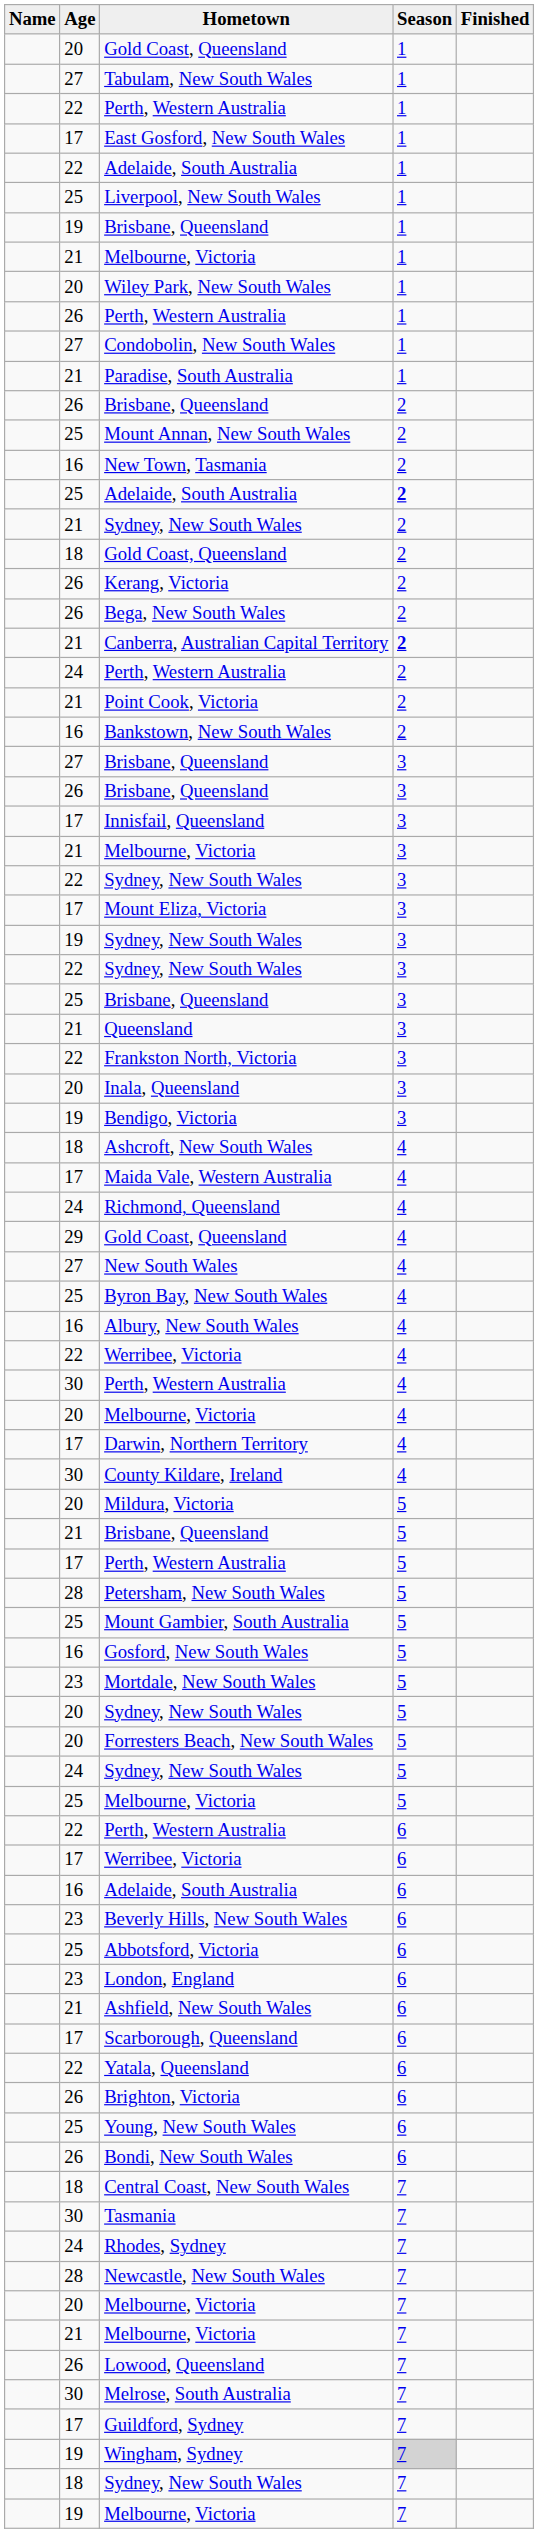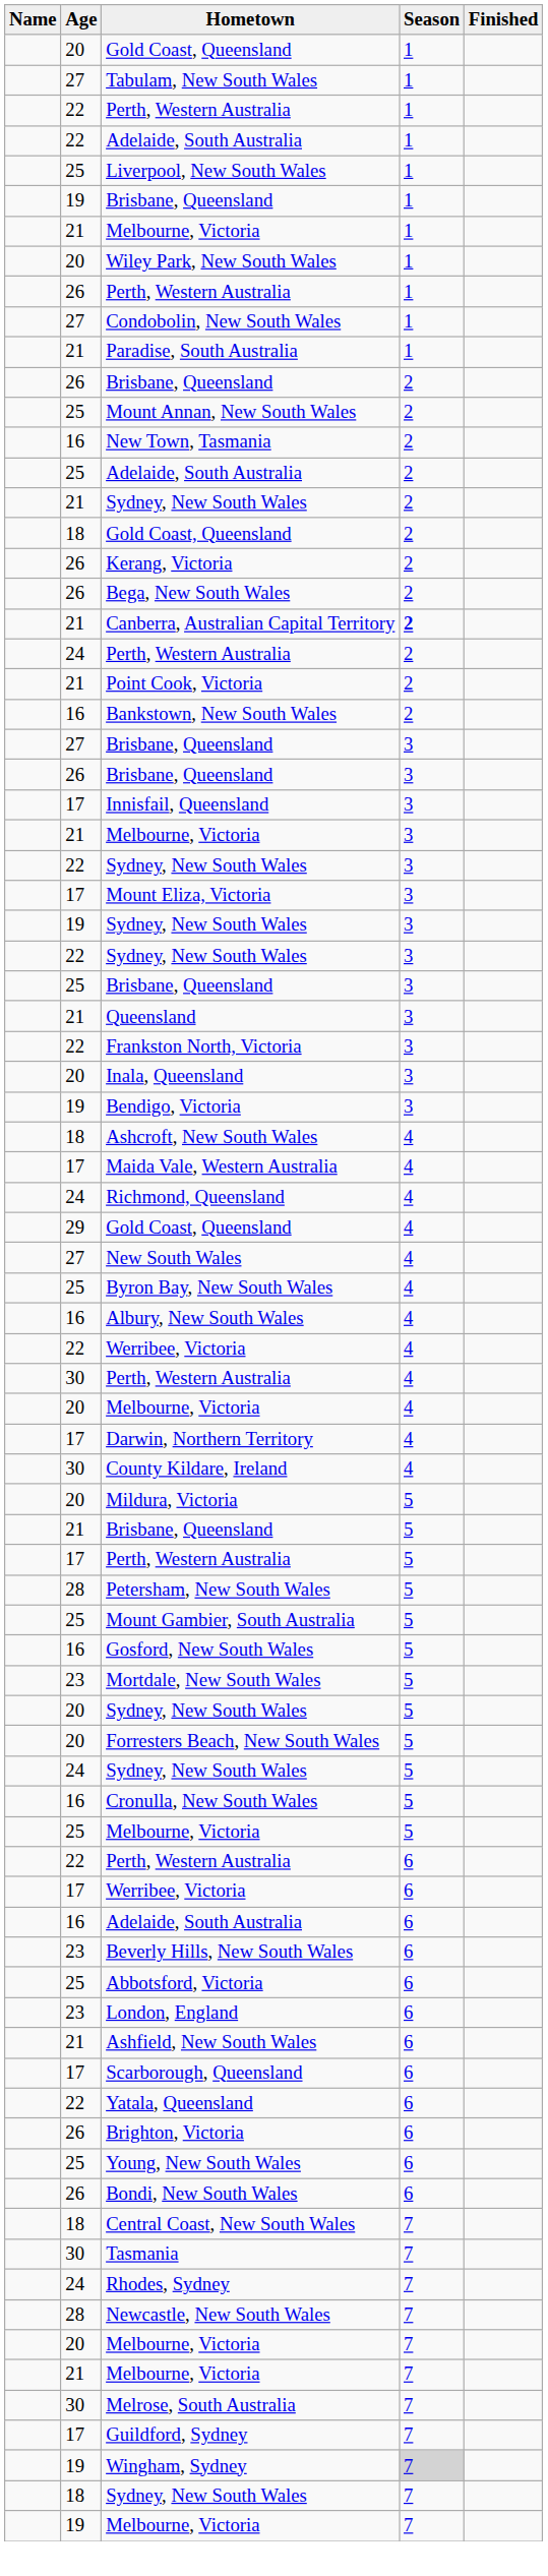- row: 17 | East Gosford, New South Wales | 1
25 / Adelaide, South Australia | Season: bold -> normal
+ row: 16 | Cronulla, New South Wales | 5
- row: 26 | Lowood, Queensland | 7
